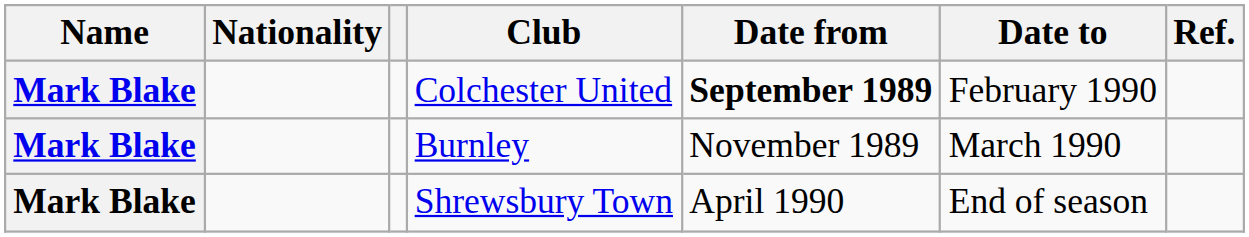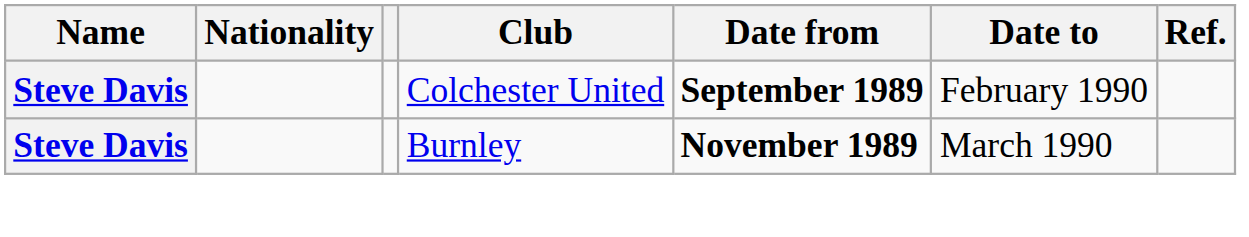Colchester United | Name: Mark Blake -> Steve Davis
Burnley | Name: Mark Blake -> Steve Davis
Burnley | Date from: normal -> bold
- row: Mark Blake | Shrewsbury Town | April 1990 | End of season
